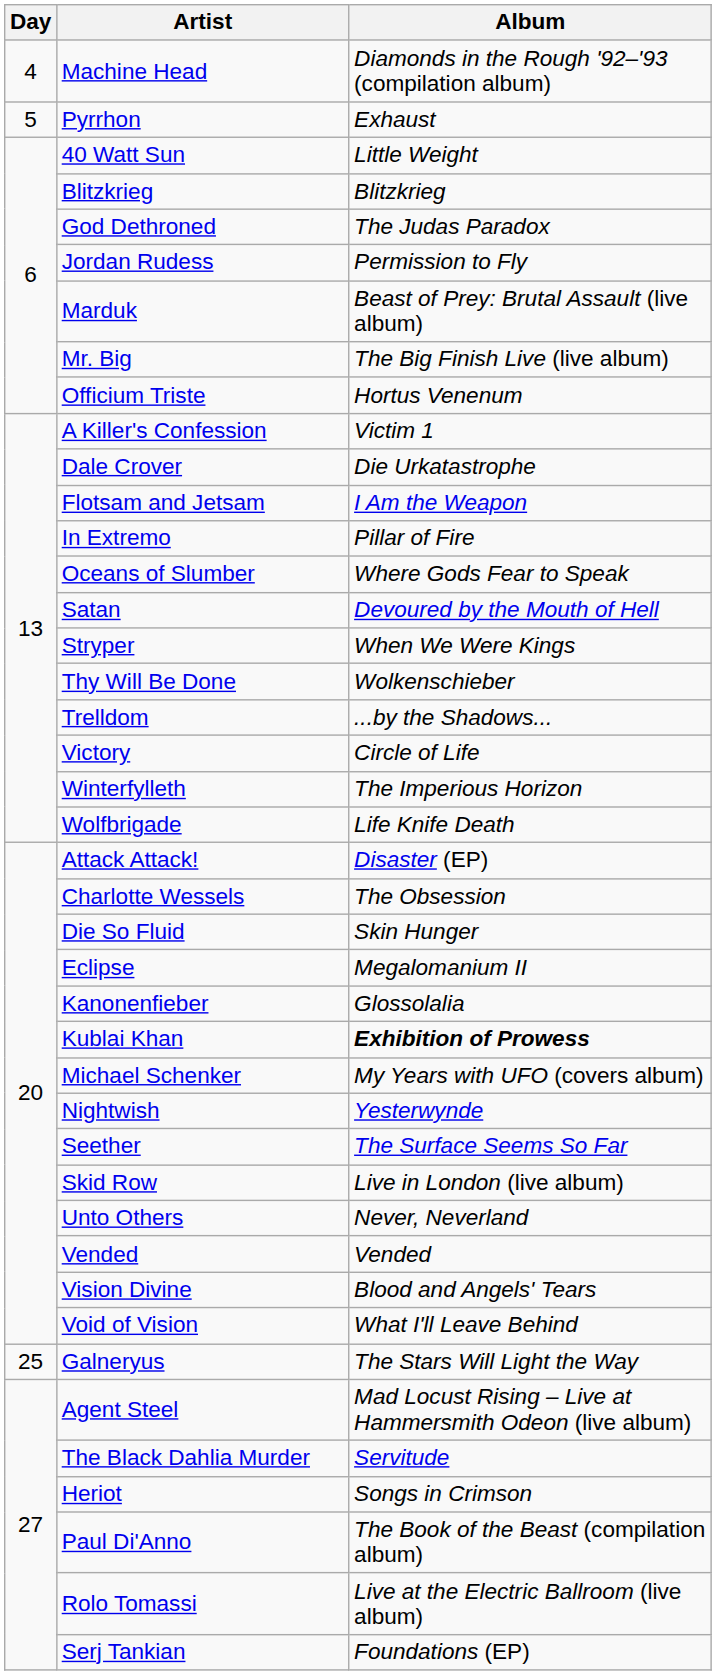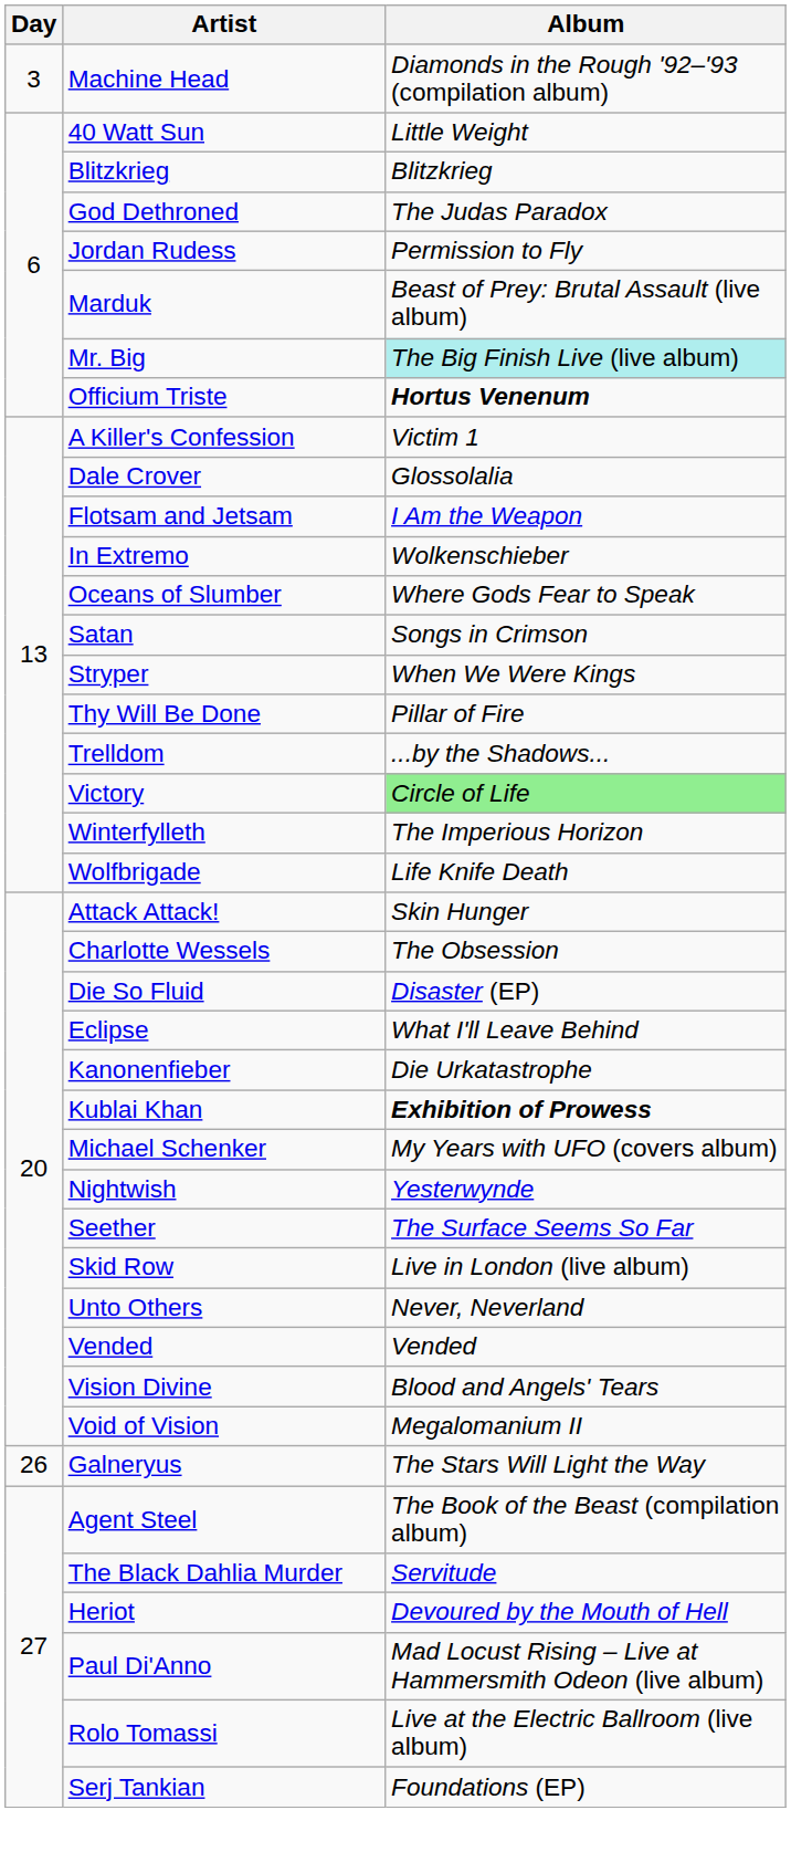Machine Head | Day: 4 -> 3
- row: 5 | Pyrrhon | Exhaust
Mr. Big | Album: no background -> paleturquoise background
Officium Triste | Album: normal -> bold
Dale Crover | Album: Die Urkatastrophe -> Glossolalia
In Extremo | Album: Pillar of Fire -> Wolkenschieber
Satan | Album: Devoured by the Mouth of Hell -> Songs in Crimson
Thy Will Be Done | Album: Wolkenschieber -> Pillar of Fire
Victory | Album: no background -> lightgreen background
Attack Attack! | Album: Disaster (EP) -> Skin Hunger
Die So Fluid | Album: Skin Hunger -> Disaster (EP)
Eclipse | Album: Megalomanium II -> What I'll Leave Behind
Kanonenfieber | Album: Glossolalia -> Die Urkatastrophe
Void of Vision | Album: What I'll Leave Behind -> Megalomanium II
Galneryus | Day: 25 -> 26
Agent Steel | Album: Mad Locust Rising – Live at Hammersmith Odeon (live album) -> The Book of the Beast (compilation album)
Heriot | Album: Songs in Crimson -> Devoured by the Mouth of Hell
Paul Di'Anno | Album: The Book of the Beast (compilation album) -> Mad Locust Rising – Live at Hammersmith Odeon (live album)
